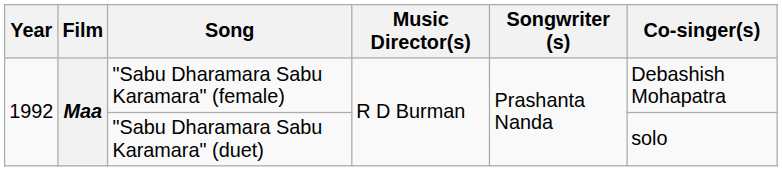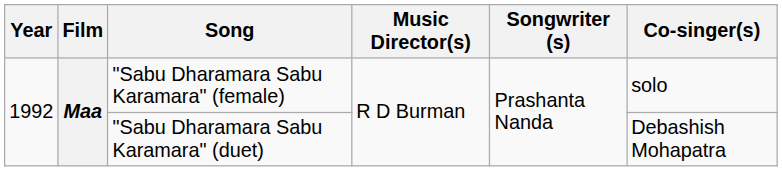"Sabu Dharamara Sabu Karamara" (female) | Co-singer(s): Debashish Mohapatra -> solo
"Sabu Dharamara Sabu Karamara" (duet) | Co-singer(s): solo -> Debashish Mohapatra
